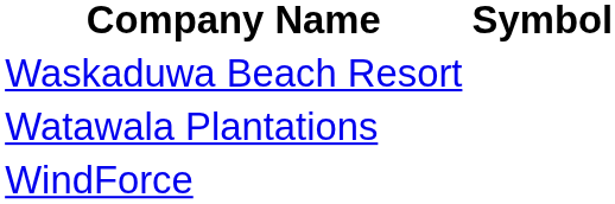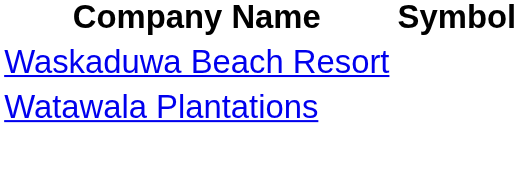- row: WindForce
